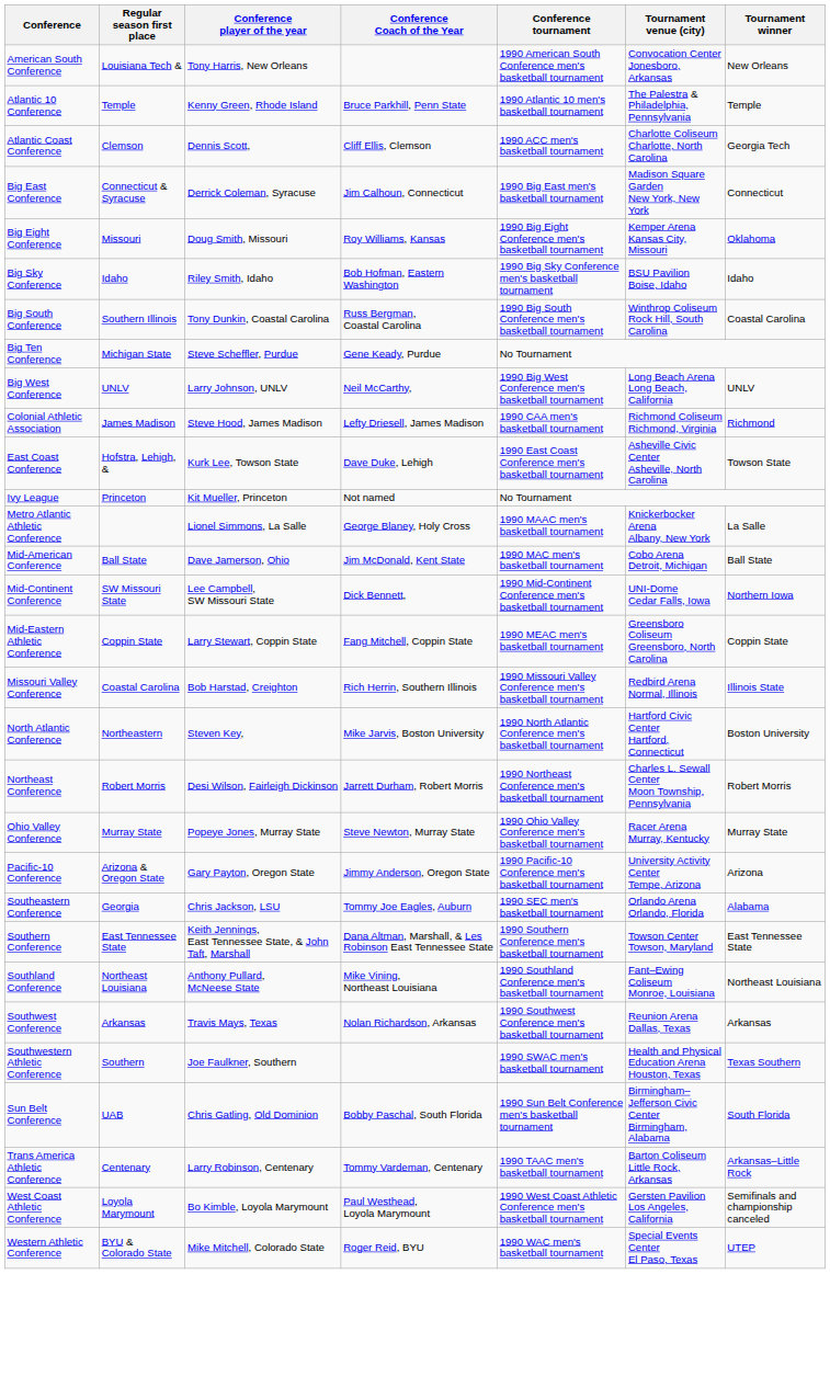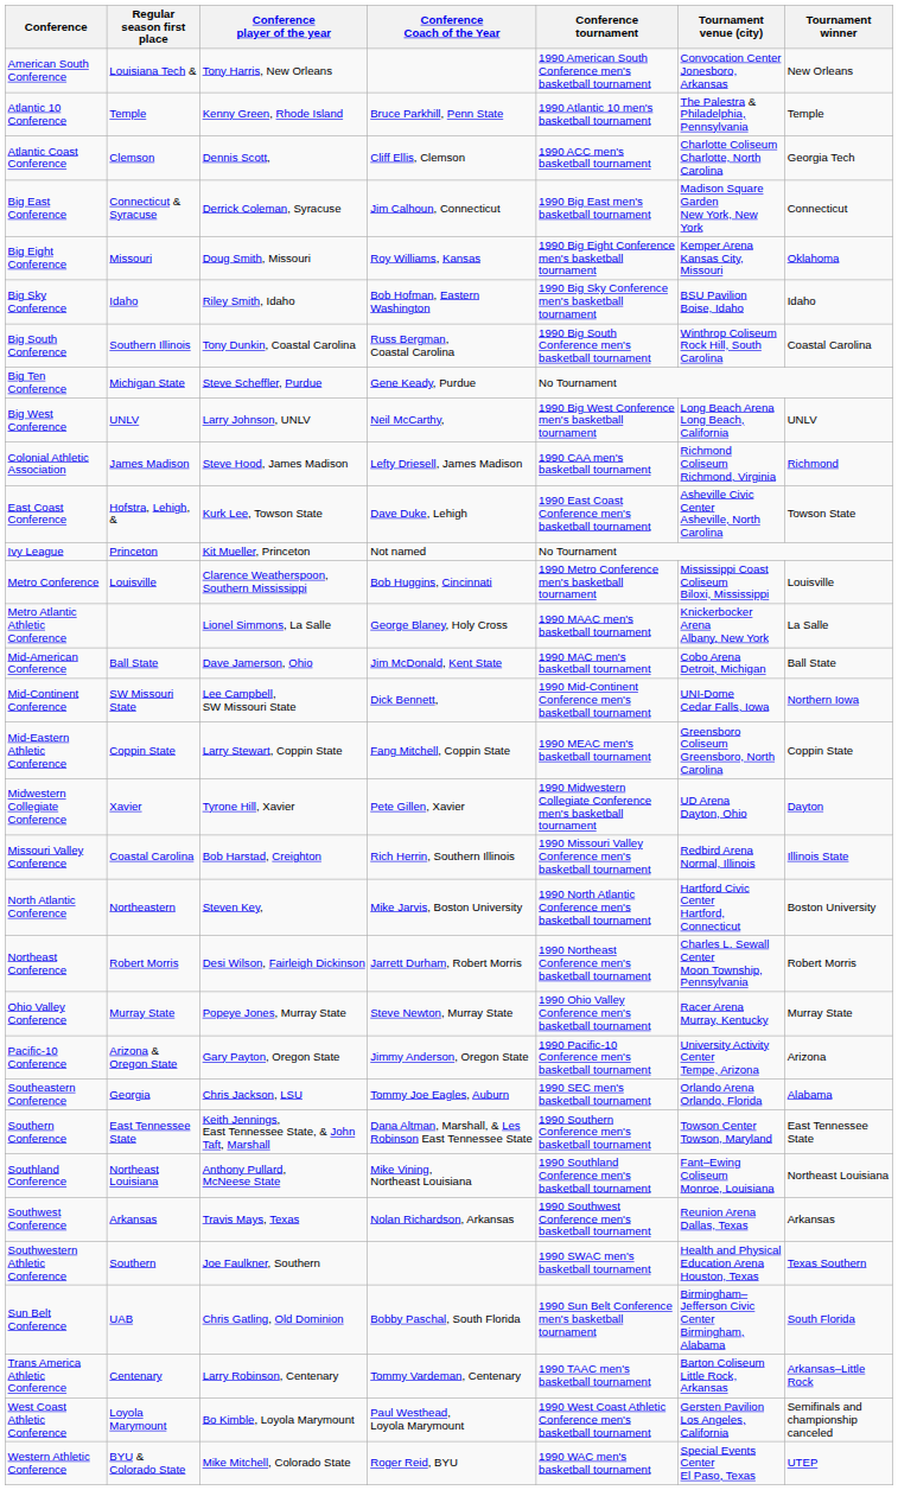+ row: Metro Conference | Louisville | Clarence Weatherspoon, Southern Mississippi | Bob Huggins, Cincinnati | 1990 Metro Conference men's basketball tournament | Mississippi Coast Coliseum Biloxi, Mississippi | Louisville
+ row: Midwestern Collegiate Conference | Xavier | Tyrone Hill, Xavier | Pete Gillen, Xavier | 1990 Midwestern Collegiate Conference men's basketball tournament | UD Arena Dayton, Ohio | Dayton
